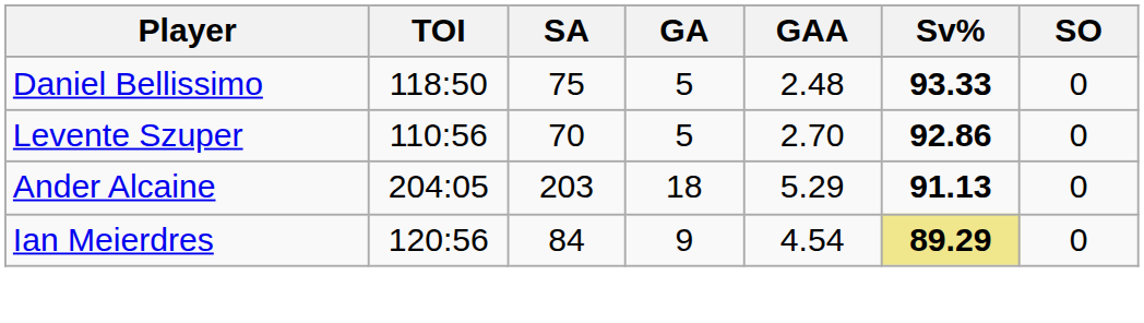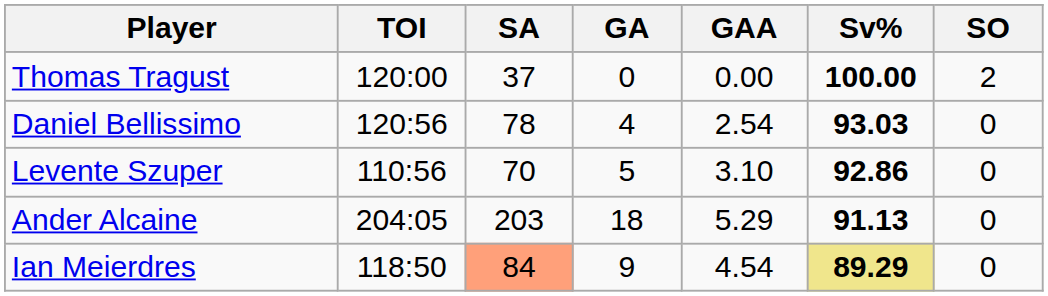+ row: Thomas Tragust | 120:00 | 37 | 0 | 0.00 | 100.00 | 2
Daniel Bellissimo | TOI: 118:50 -> 120:56
Daniel Bellissimo | SA: 75 -> 78
Daniel Bellissimo | GA: 5 -> 4
Daniel Bellissimo | GAA: 2.48 -> 2.54
Daniel Bellissimo | Sv%: 93.33 -> 93.03
Levente Szuper | GAA: 2.70 -> 3.10
Ian Meierdres | TOI: 120:56 -> 118:50
Ian Meierdres | SA: no background -> lightsalmon background
